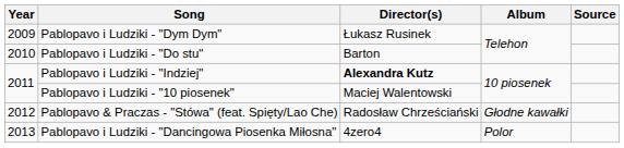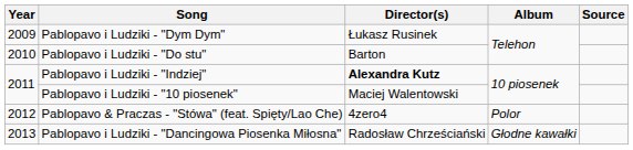Pablopavo & Praczas - "Stówa" (feat. Spięty/Lao Che) | Director(s): Radosław Chrześciański -> 4zero4
Pablopavo & Praczas - "Stówa" (feat. Spięty/Lao Che) | Album: Głodne kawałki -> Polor
Pablopavo i Ludziki - "Dancingowa Piosenka Miłosna" | Director(s): 4zero4 -> Radosław Chrześciański
Pablopavo i Ludziki - "Dancingowa Piosenka Miłosna" | Album: Polor -> Głodne kawałki
